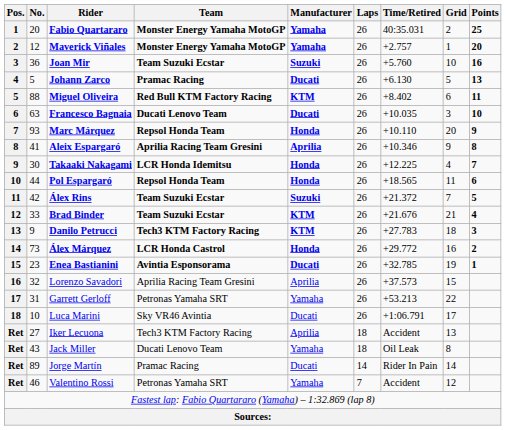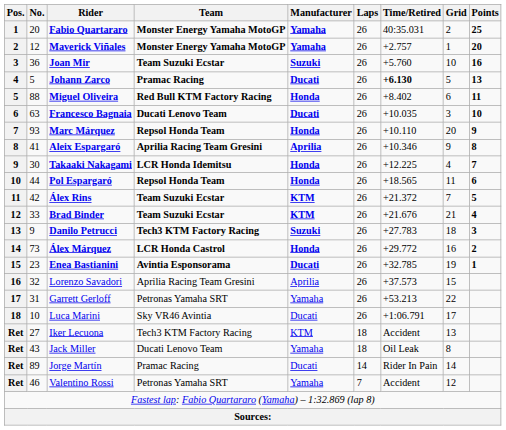Johann Zarco | Time/Retired: normal -> bold
Miguel Oliveira | Manufacturer: KTM -> Honda
Álex Rins | Manufacturer: Suzuki -> KTM
Danilo Petrucci | Manufacturer: KTM -> Suzuki
Iker Lecuona | Manufacturer: Aprilia -> KTM
